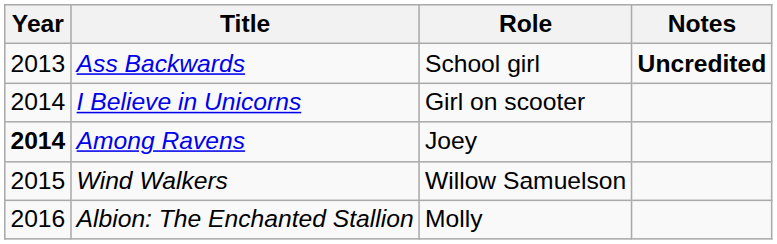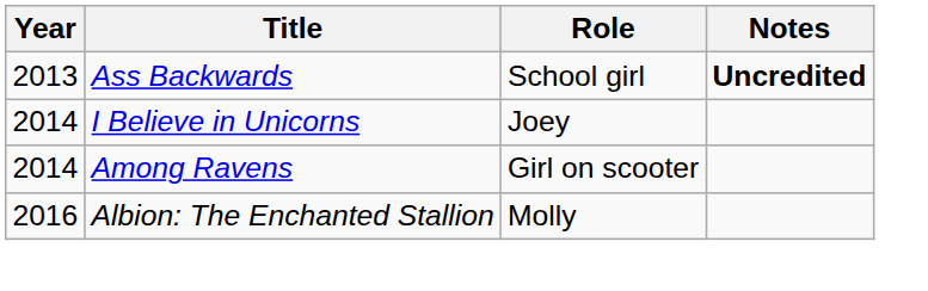I Believe in Unicorns | Role: Girl on scooter -> Joey
Among Ravens | Year: bold -> normal
Among Ravens | Role: Joey -> Girl on scooter
- row: 2015 | Wind Walkers | Willow Samuelson
